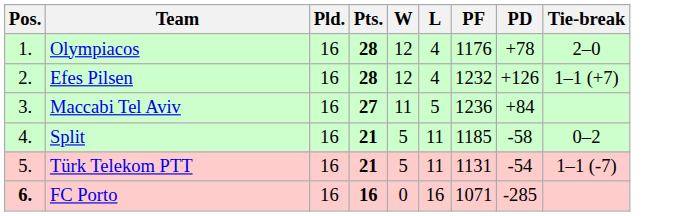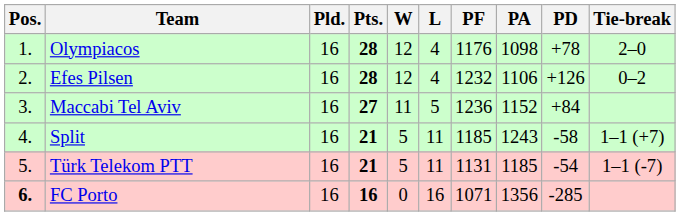+ column: PA | 1098 | 1106 | 1152 | 1243 | 1185 | 1356
Efes Pilsen | Tie-break: 1–1 (+7) -> 0–2
Split | Tie-break: 0–2 -> 1–1 (+7)
